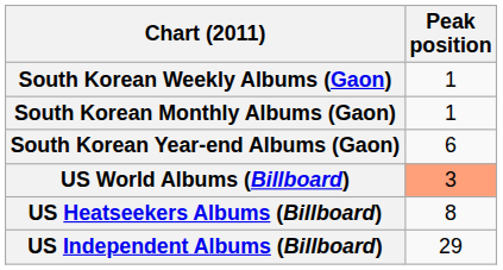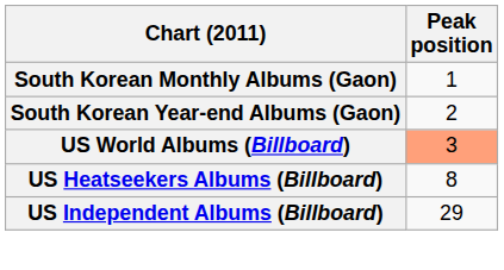- row: South Korean Weekly Albums (Gaon) | 1
South Korean Year-end Albums (Gaon) | Peak position: 6 -> 2
